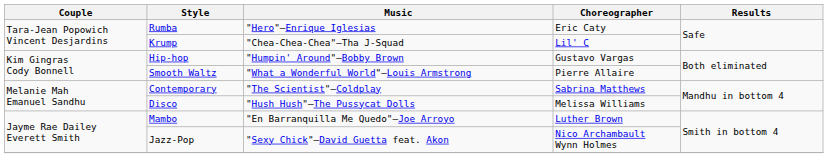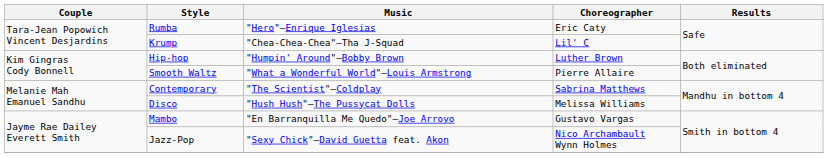Hip-hop | Choreographer: Gustavo Vargas -> Luther Brown
Mambo | Choreographer: Luther Brown -> Gustavo Vargas
